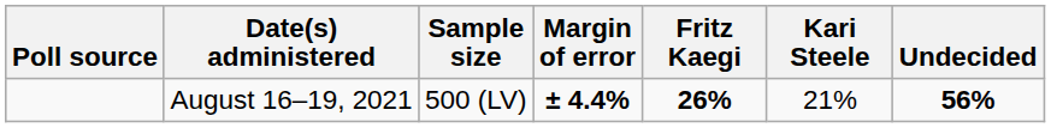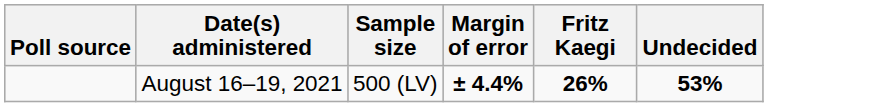- column: Kari Steele | 21%
August 16–19, 2021 | Undecided: 56% -> 53%
